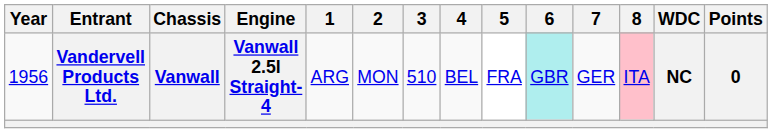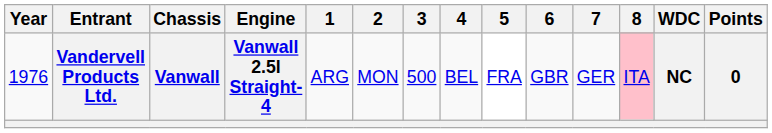Vandervell Products Ltd. | Year: 1956 -> 1976
Vandervell Products Ltd. | 3: 510 -> 500
Vandervell Products Ltd. | 6: paleturquoise background -> no background
